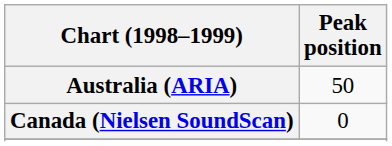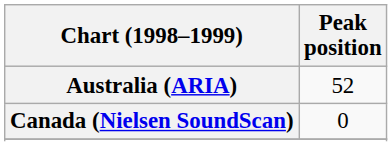Australia (ARIA) | Peak position: 50 -> 52
